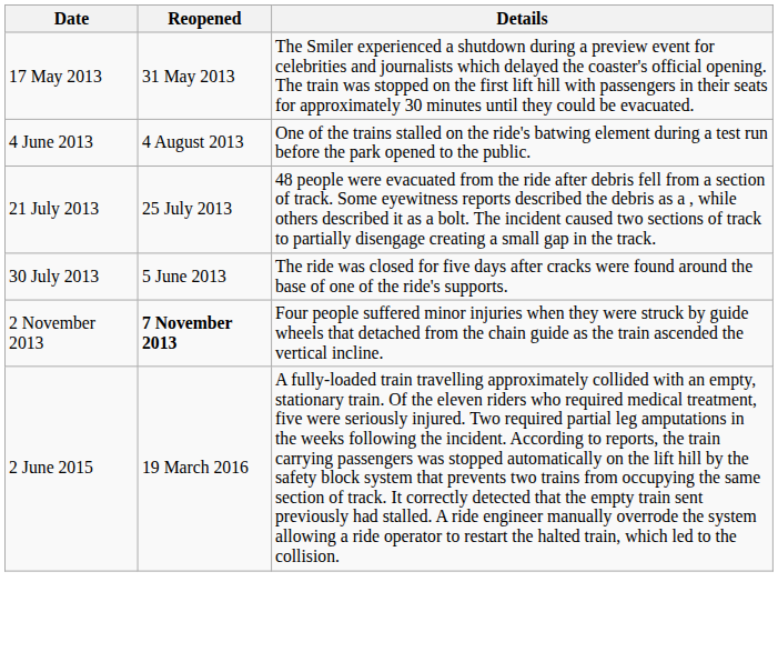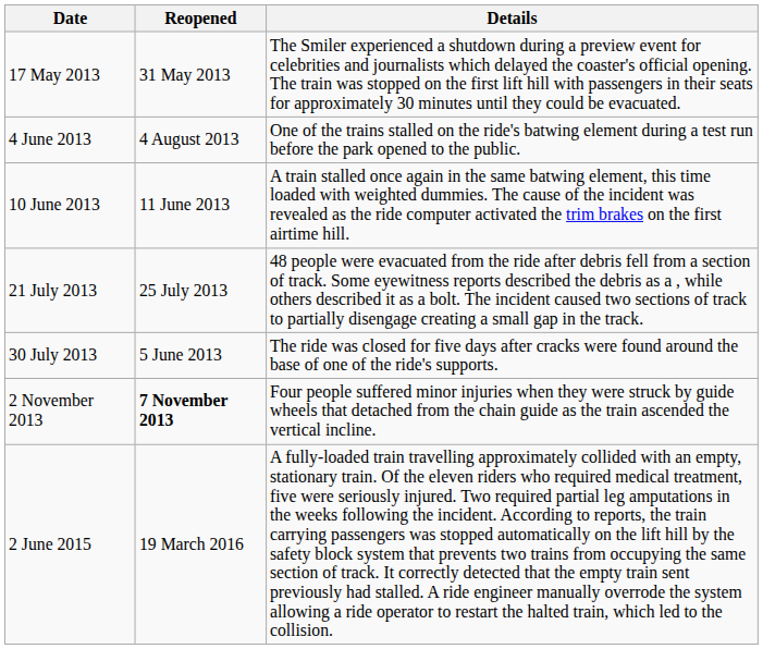+ row: 10 June 2013 | 11 June 2013 | A train stalled once again in the same batwing element, this time loaded with weighted dummies. The cause of the incident was revealed as the ride computer activated the trim brakes on the first airtime hill.
